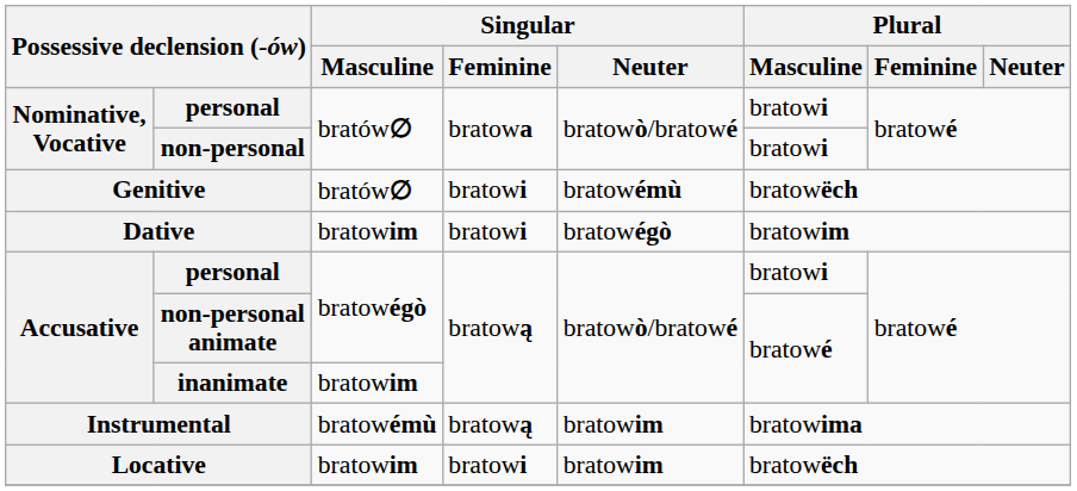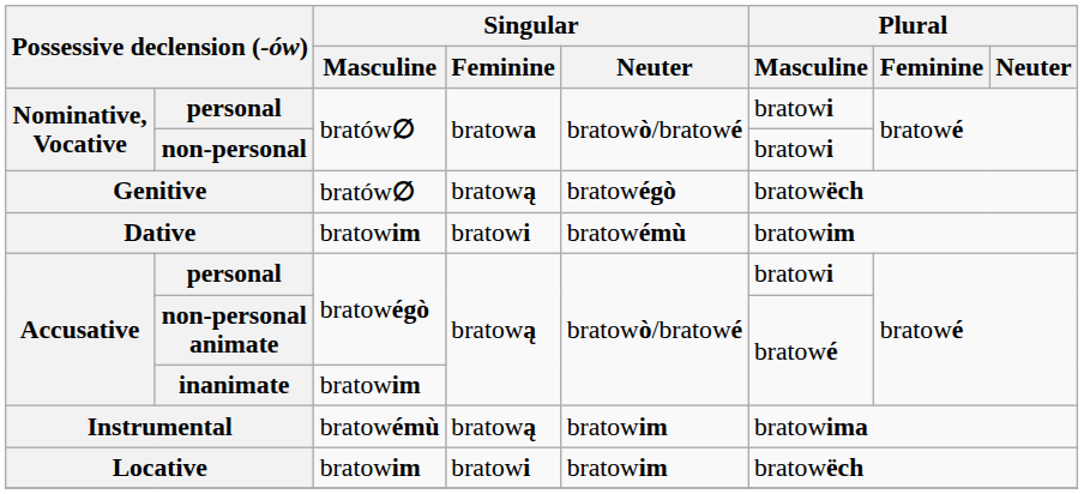Genitive | Singular / Feminine: bratowi -> bratową
Genitive | Singular / Neuter: bratowémù -> bratowégò
Dative | Singular / Neuter: bratowégò -> bratowémù
